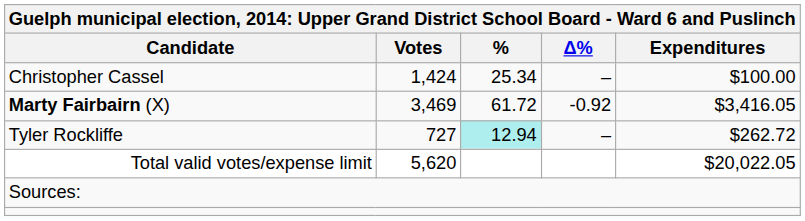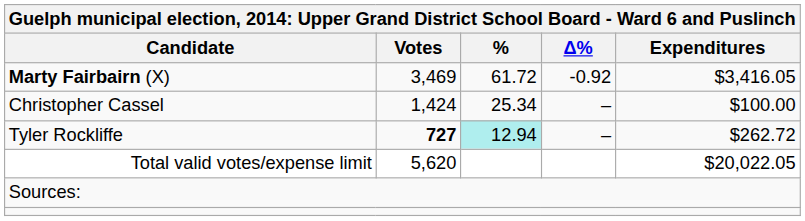rows swapped: Marty Fairbairn (X) <-> Christopher Cassel
Tyler Rockliffe | Votes: normal -> bold
